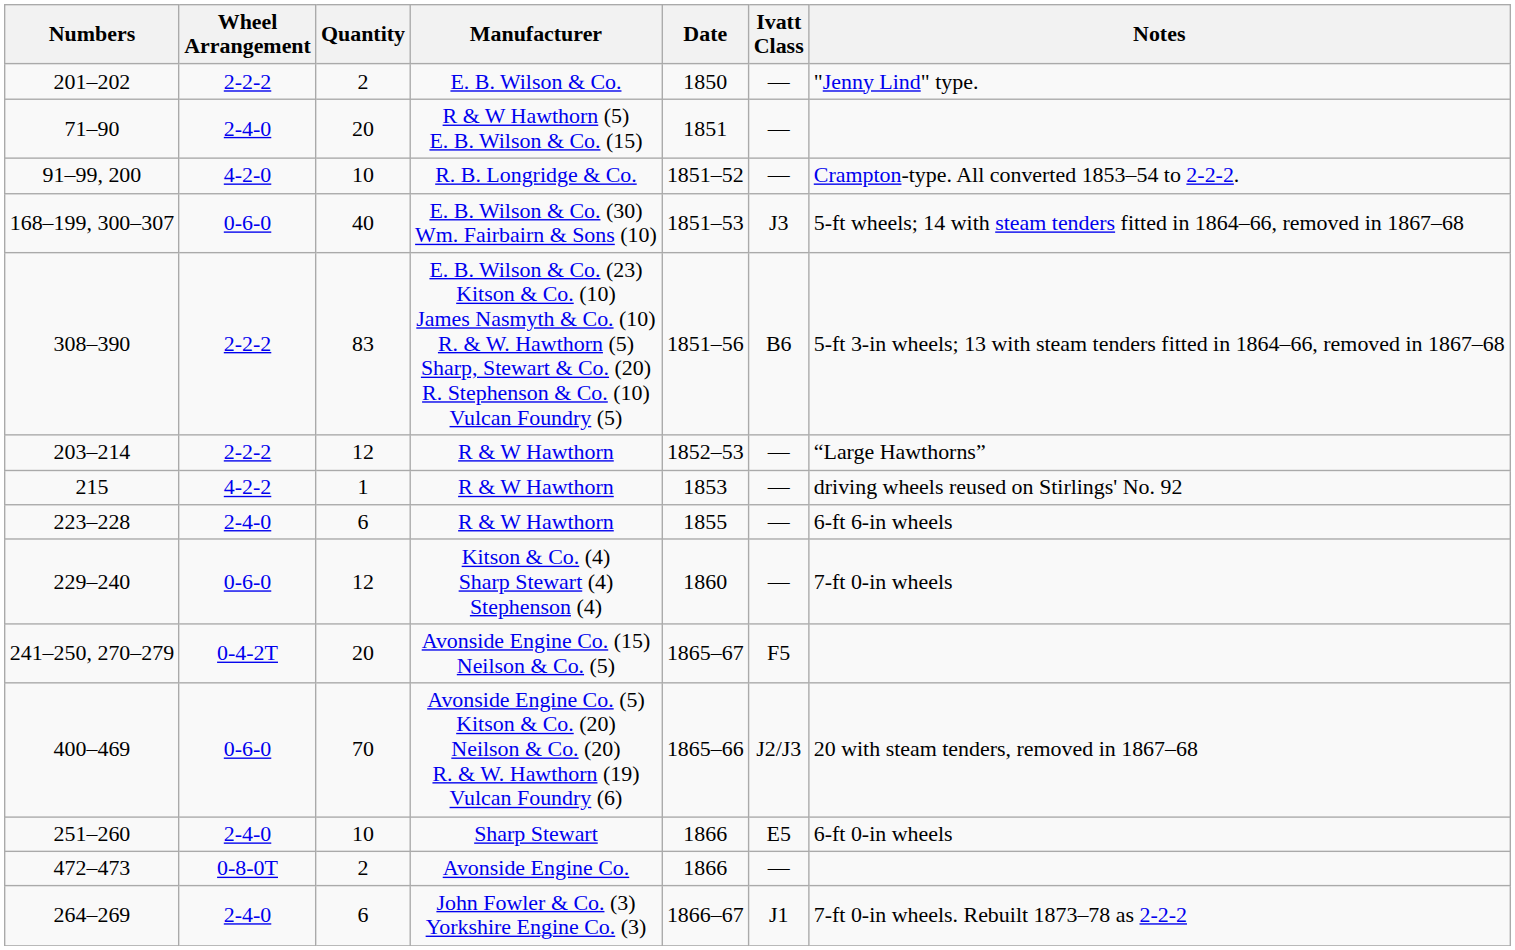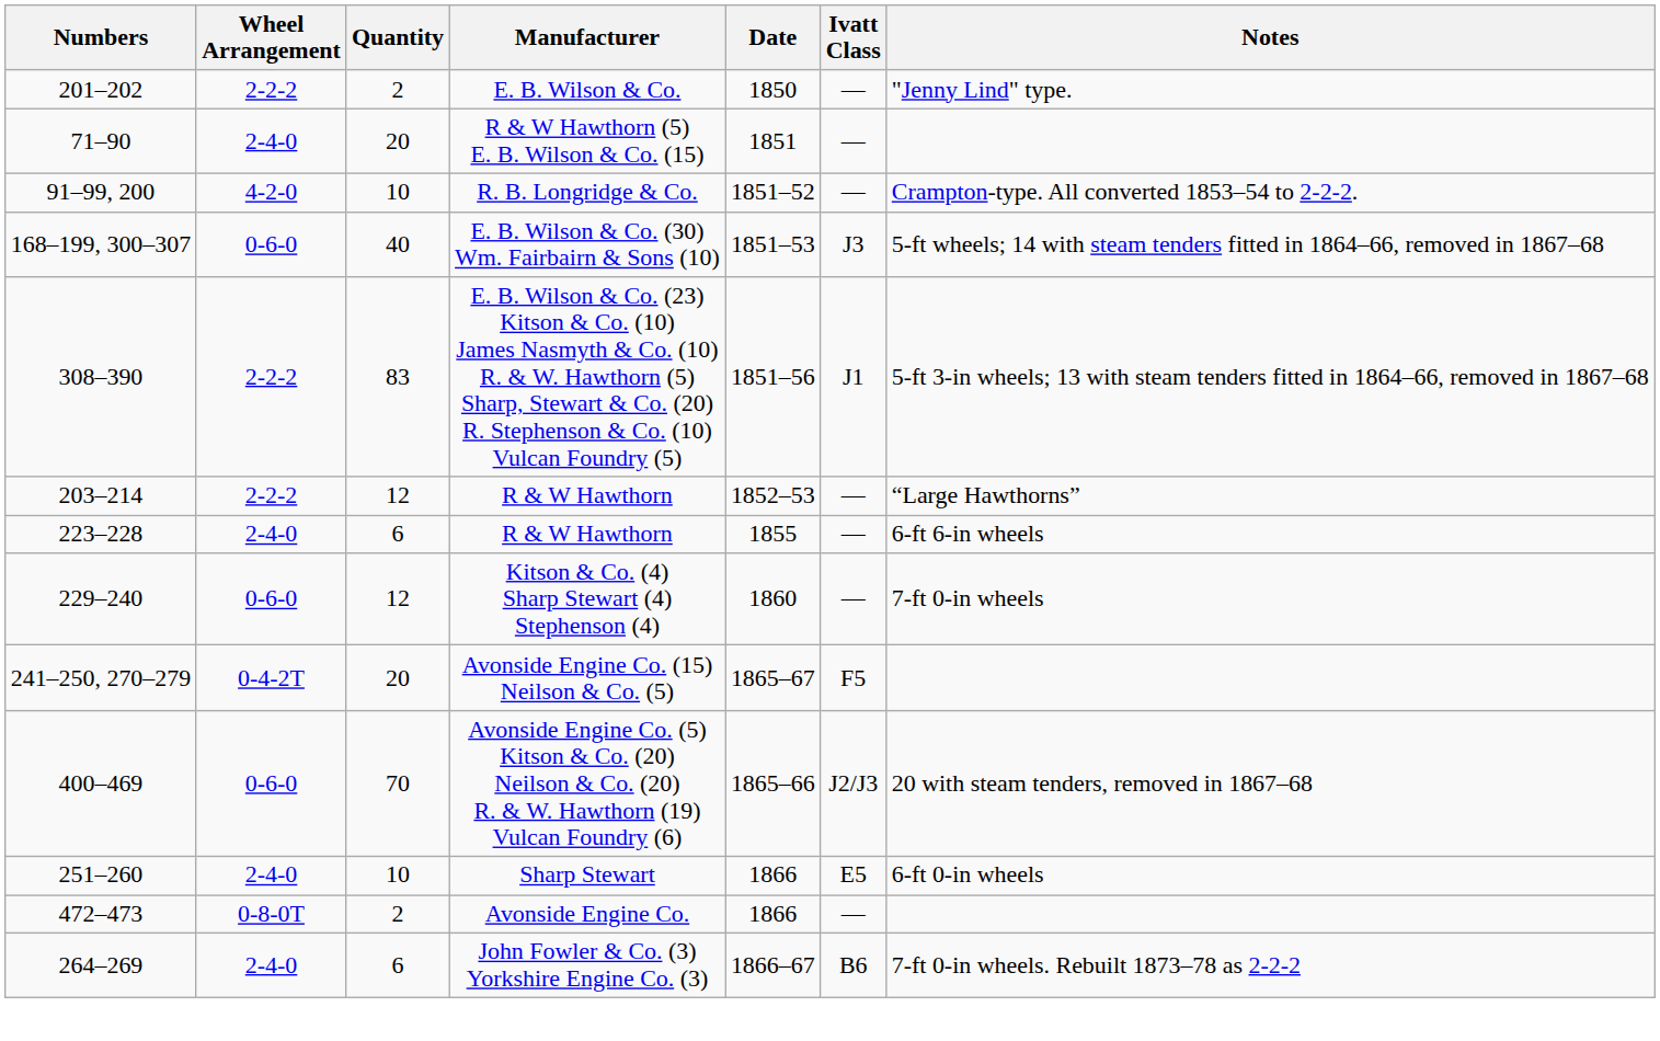308–390 | Ivatt Class: B6 -> J1
- row: 215 | 4-2-2 | 1 | R & W Hawthorn | 1853 | — | driving wheels reused on Stirlings' No. 92
264–269 | Ivatt Class: J1 -> B6
